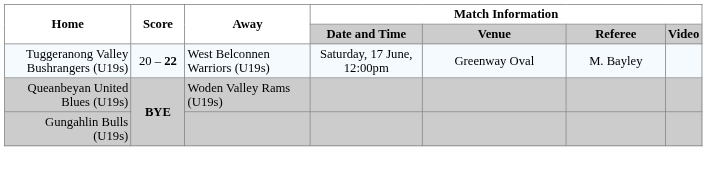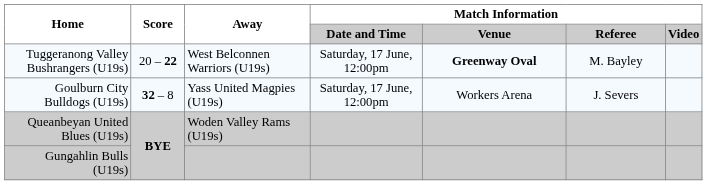Tuggeranong Valley Bushrangers (U19s) | Match Information / Venue: normal -> bold
+ row: Goulburn City Bulldogs (U19s) | 32 – 8 | Yass United Magpies (U19s) | Saturday, 17 June, 12:00pm | Workers Arena | J. Severs
